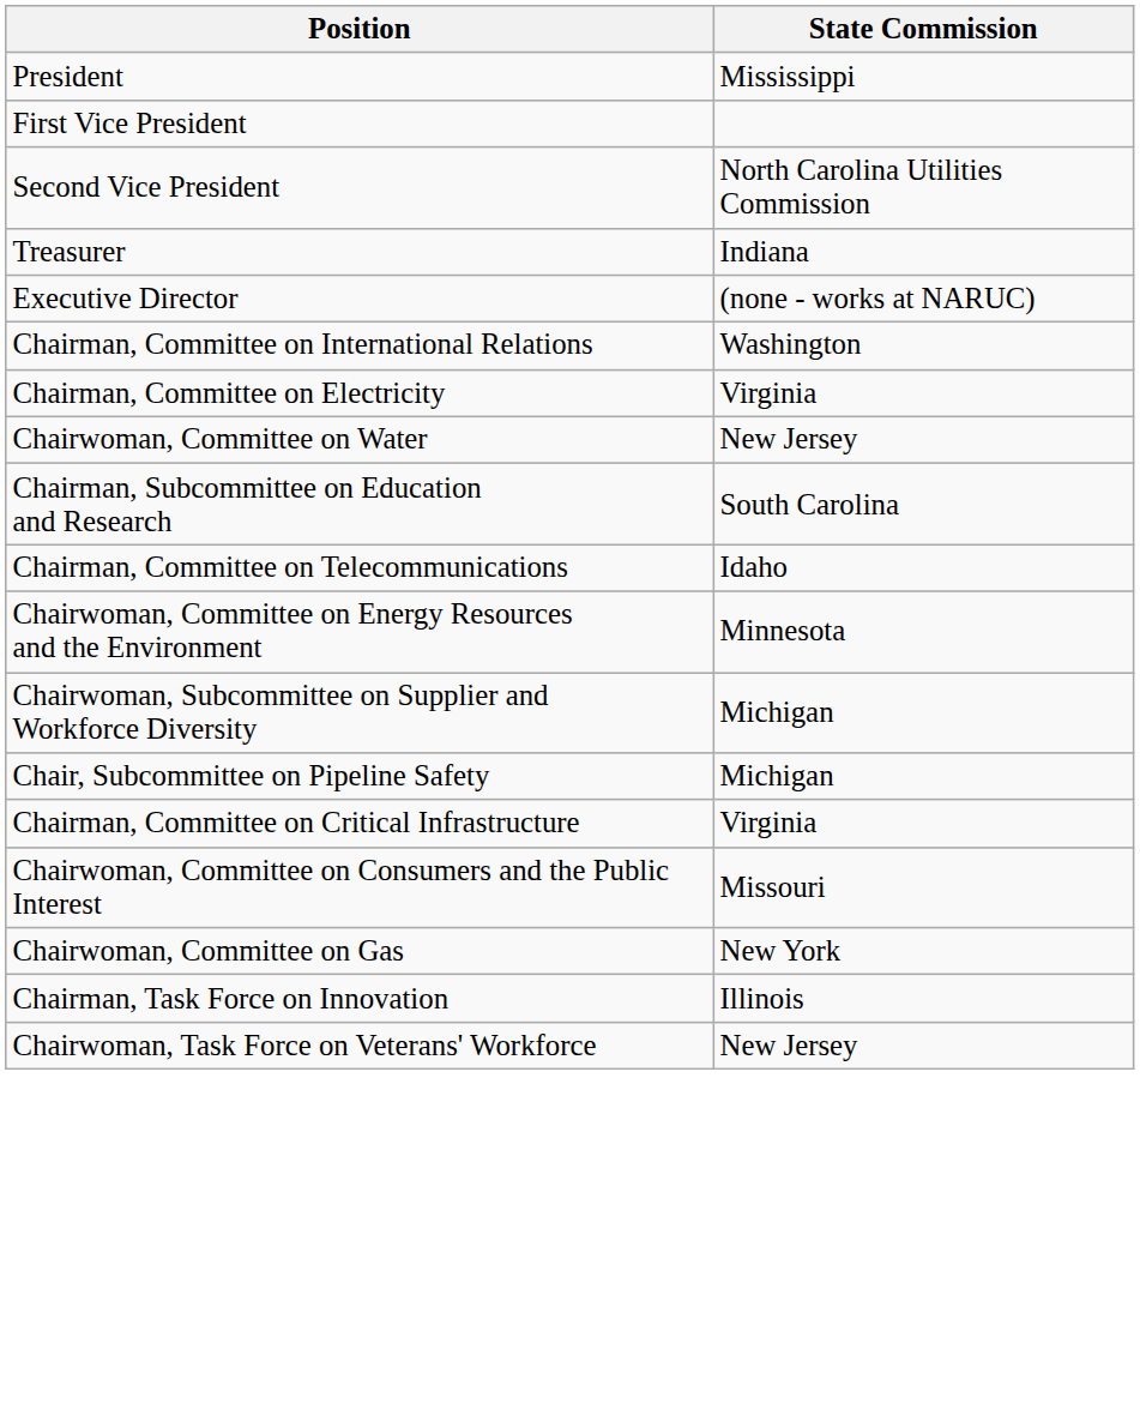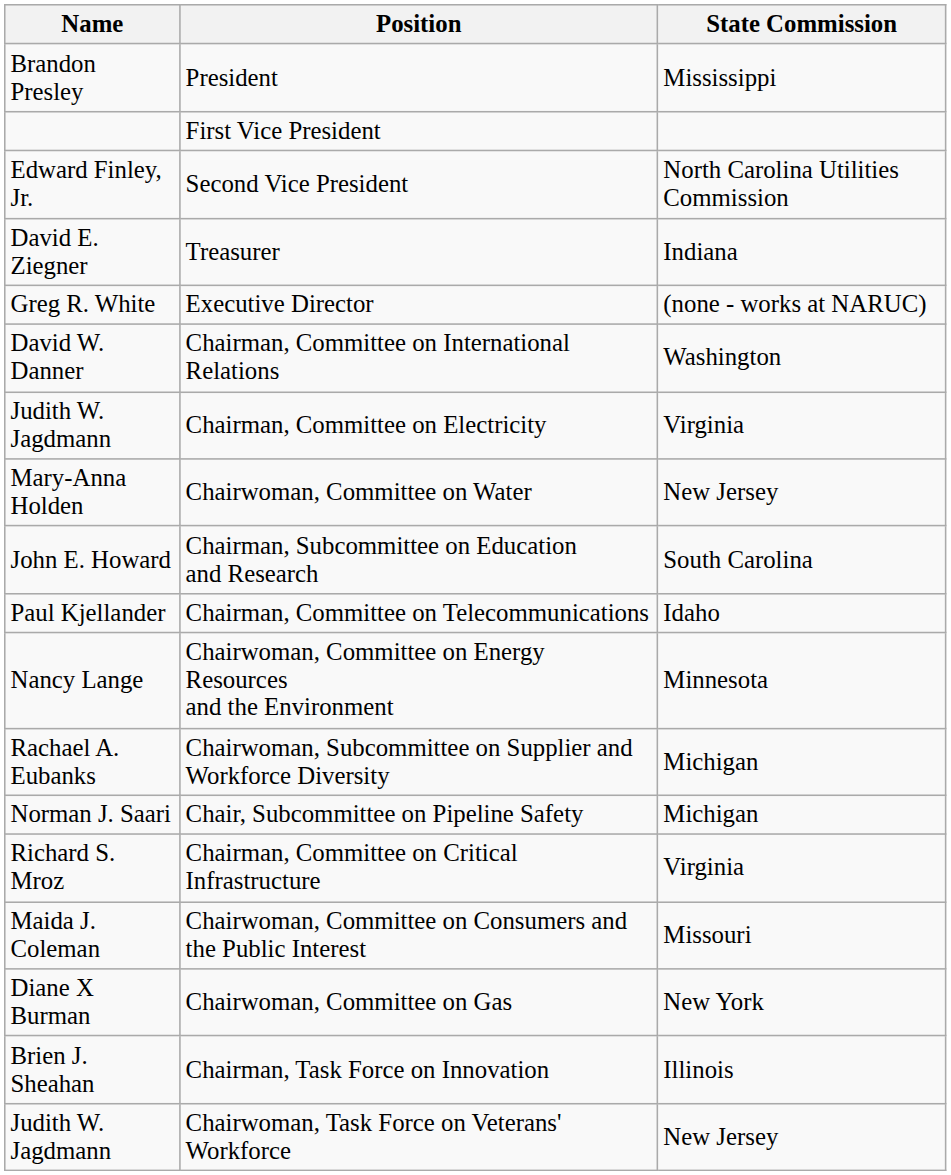+ column: Name | Brandon Presley | Edward Finley, Jr. | David E. Ziegner | Greg R. White | David W. Danner | Judith W. Jagdmann | Mary-Anna Holden | John E. Howard | Paul Kjellander | Nancy Lange | Rachael A. Eubanks | Norman J. Saari | Richard S. Mroz | Maida J. Coleman | Diane X Burman | Brien J. Sheahan | Judith W. Jagdmann
